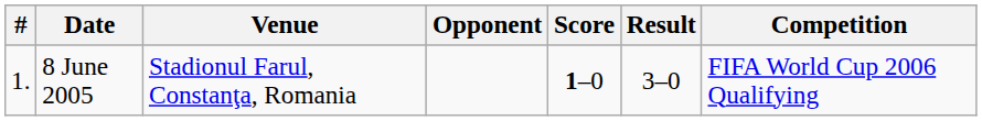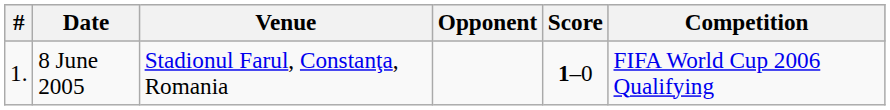- column: Result | 3–0
